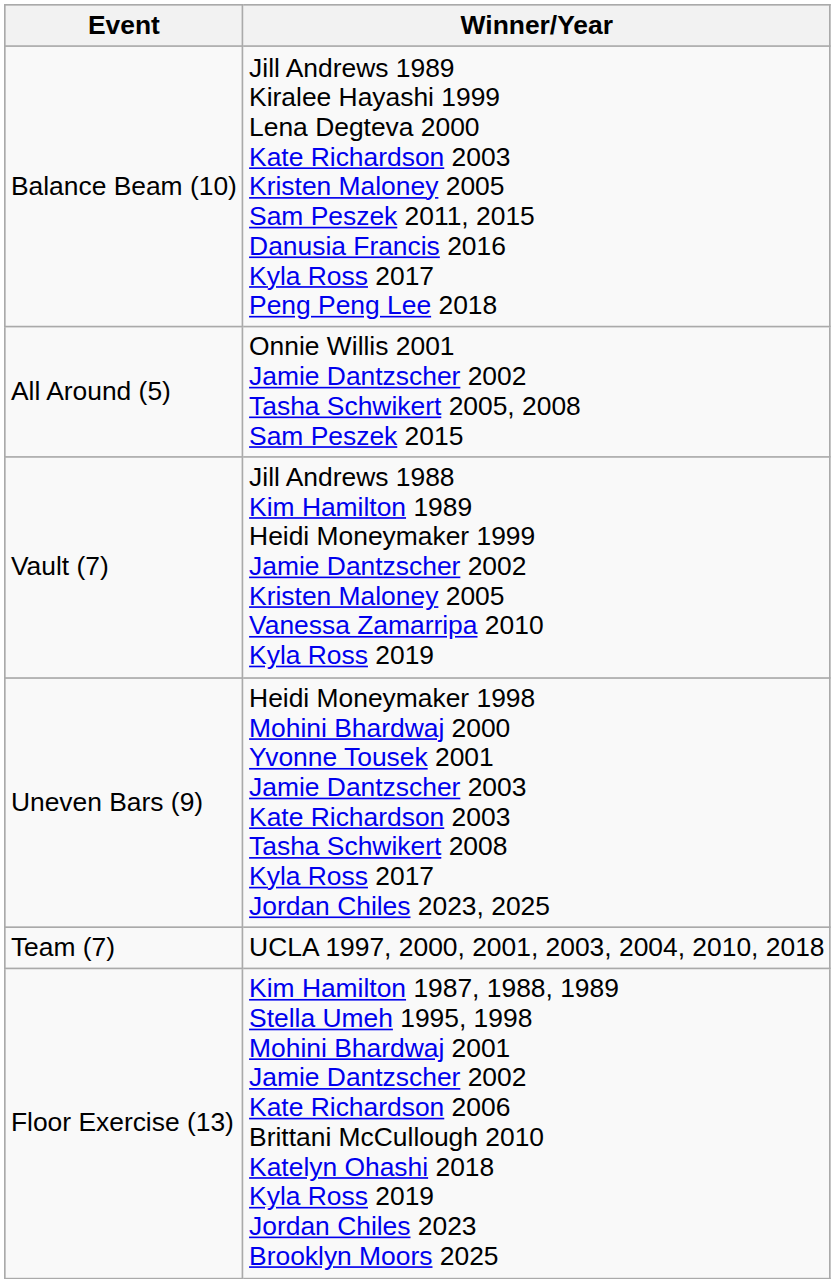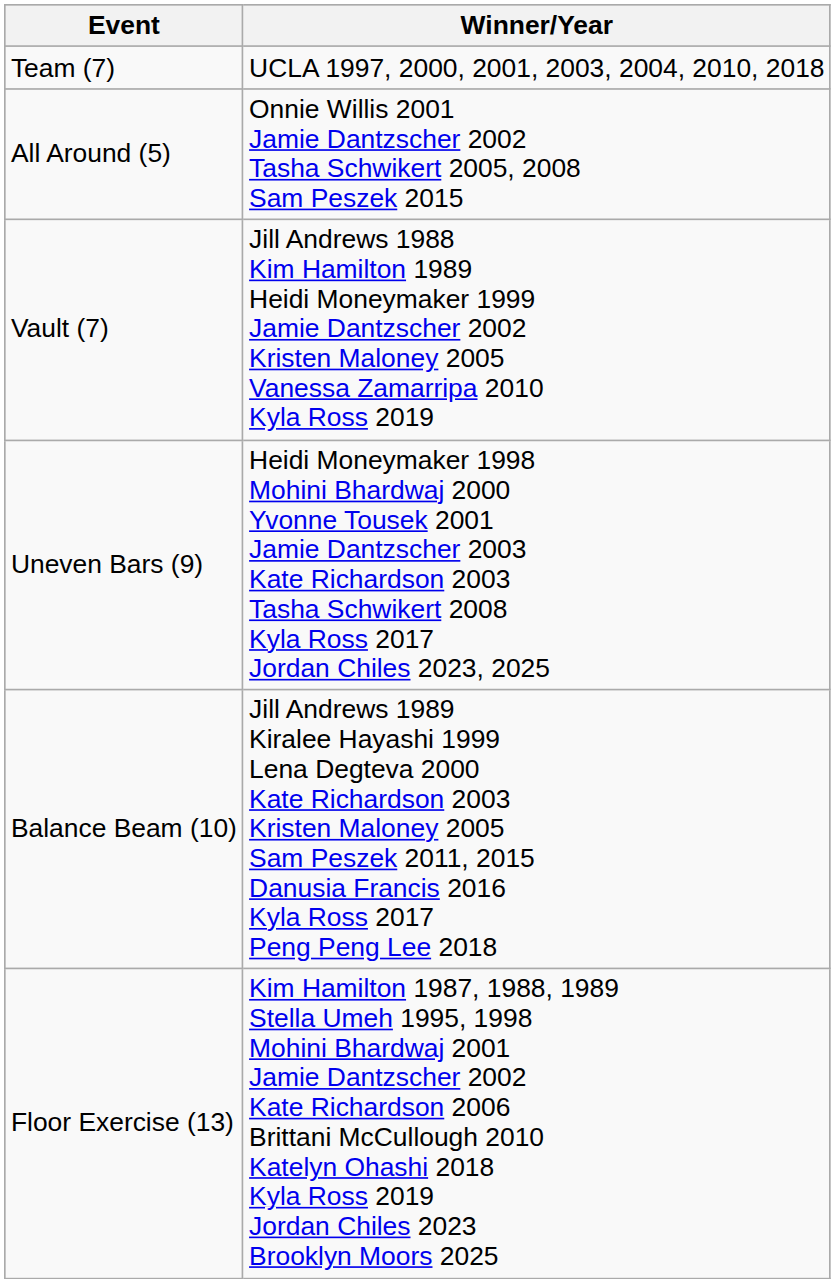rows swapped: Team (7) <-> Balance Beam (10)
